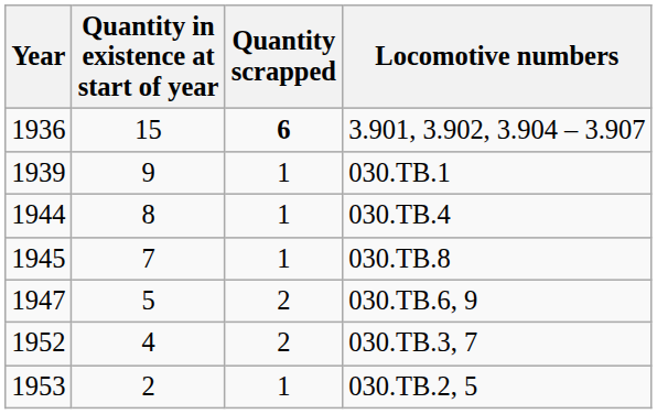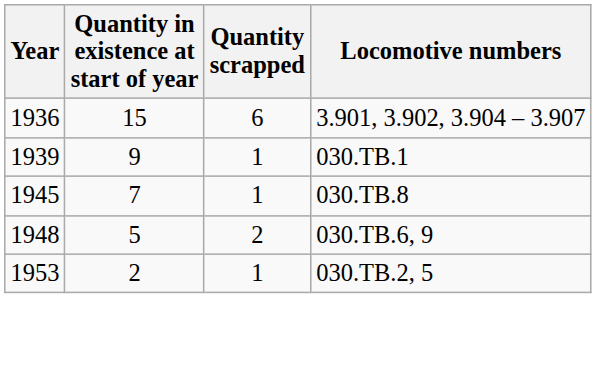3.901, 3.902, 3.904 – 3.907 | Quantity scrapped: bold -> normal
- row: 1944 | 8 | 1 | 030.TB.4
030.TB.6, 9 | Year: 1947 -> 1948
- row: 1952 | 4 | 2 | 030.TB.3, 7
